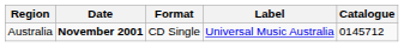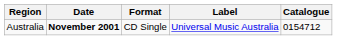Australia | Catalogue: 0145712 -> 0154712
